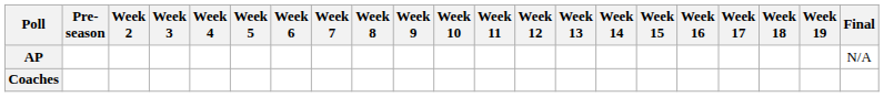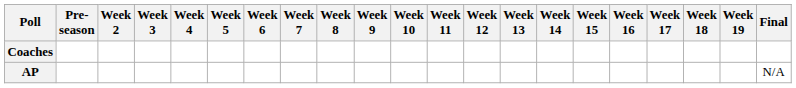rows swapped: AP <-> Coaches
